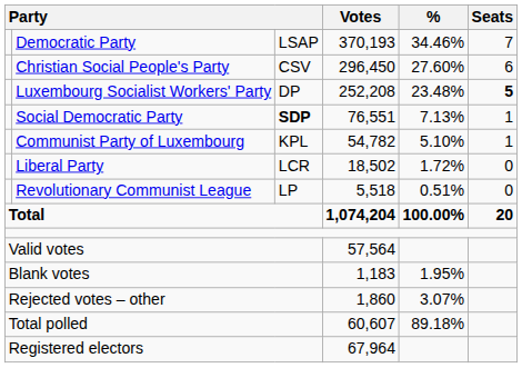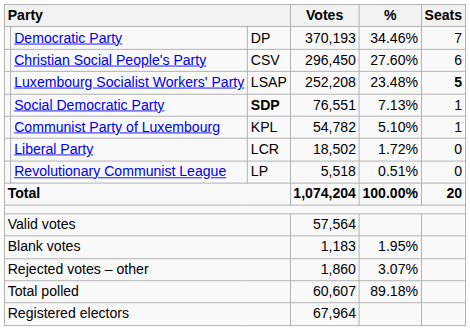Democratic Party | column 3: LSAP -> DP
Luxembourg Socialist Workers' Party | column 3: DP -> LSAP
